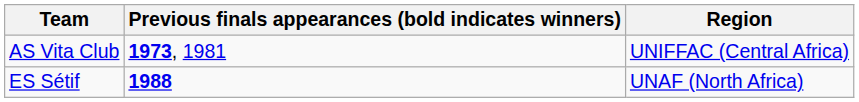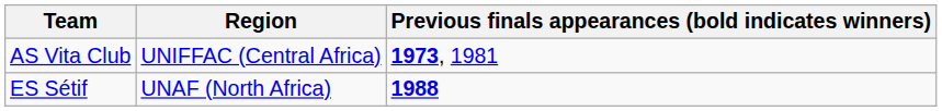columns swapped: Region <-> Previous finals appearances (bold indicates winners)
